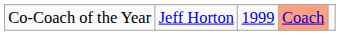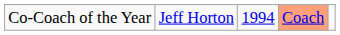Co-Coach of the Year | column 3: 1999 -> 1994
